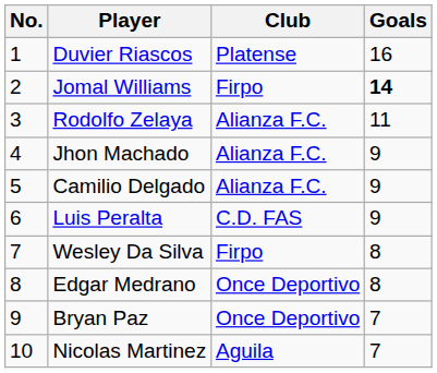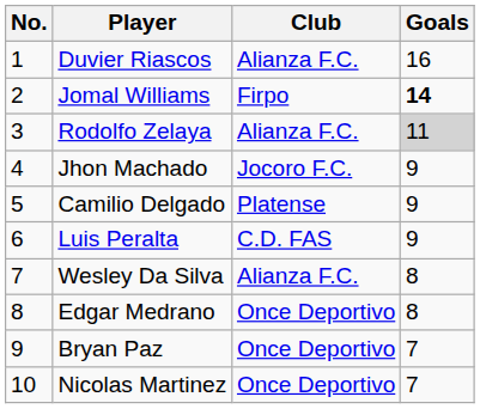Duvier Riascos | Club: Platense -> Alianza F.C.
Rodolfo Zelaya | Goals: no background -> lightgrey background
Jhon Machado | Club: Alianza F.C. -> Jocoro F.C.
Camilio Delgado | Club: Alianza F.C. -> Platense
Wesley Da Silva | Club: Firpo -> Alianza F.C.
Nicolas Martinez | Club: Aguila -> Once Deportivo
